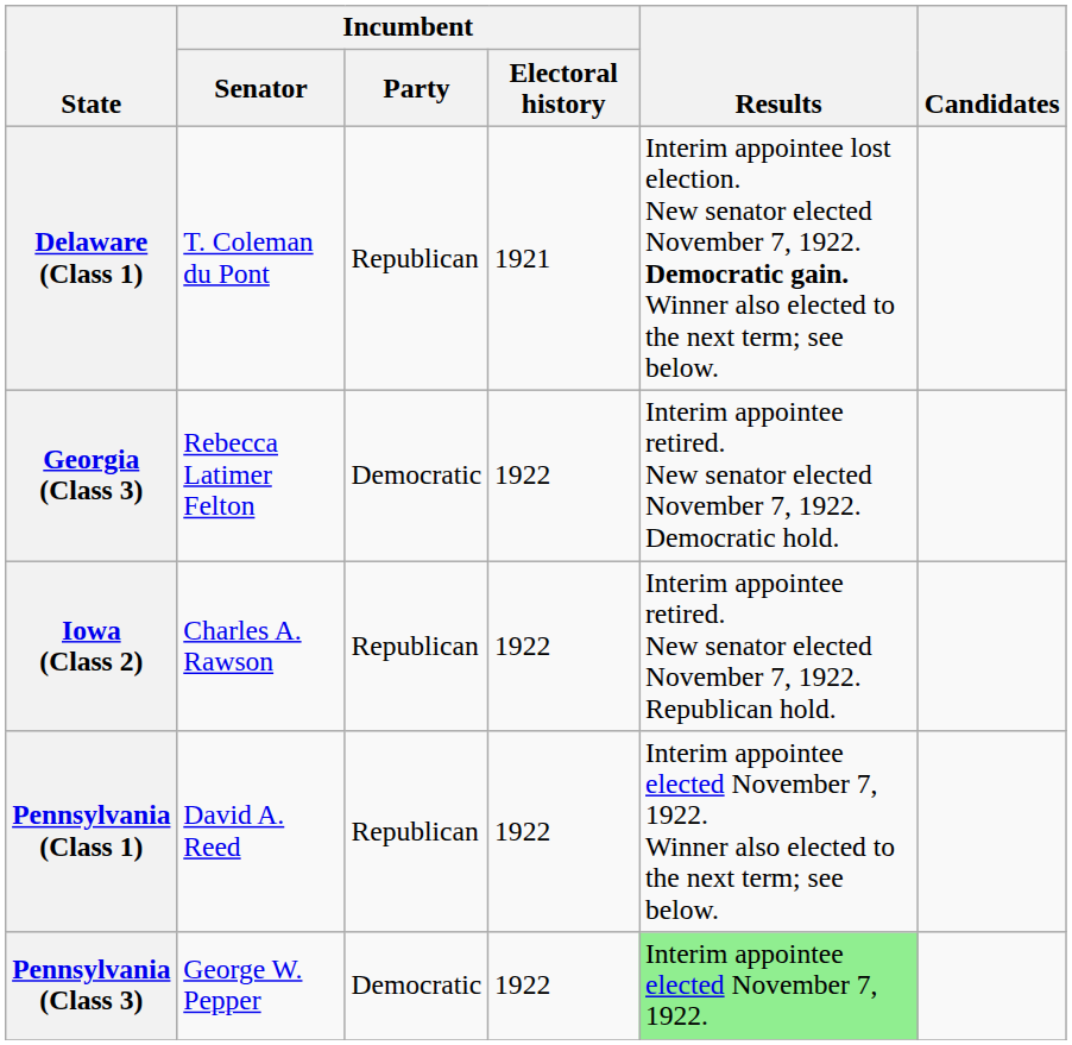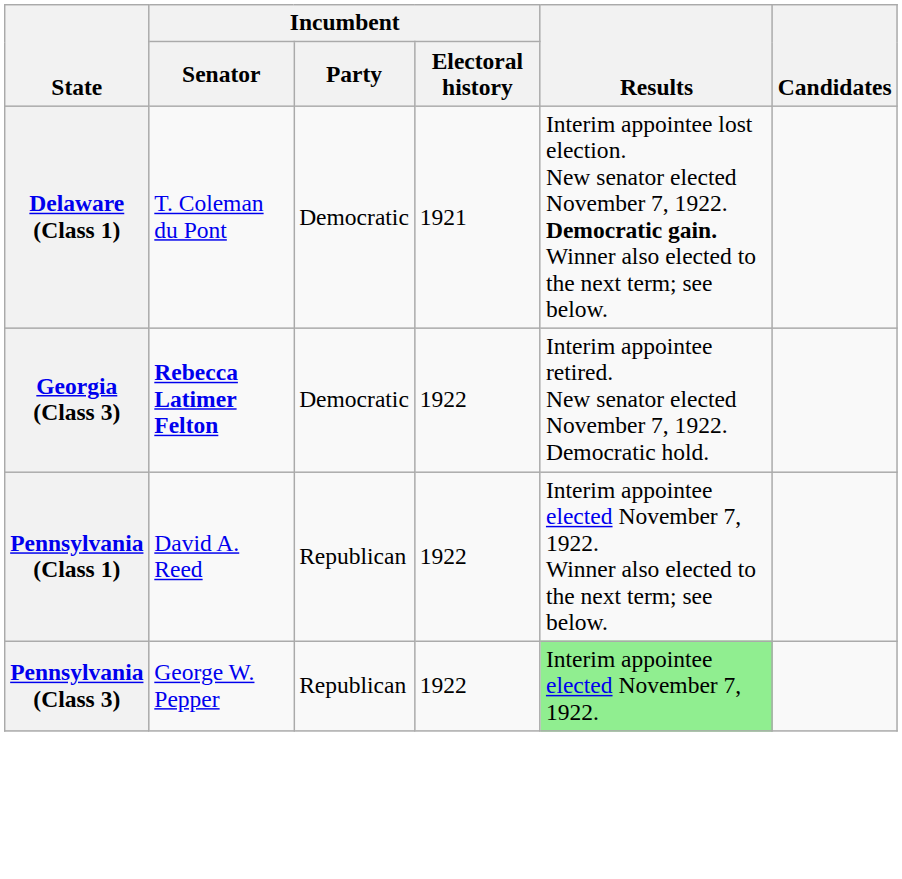Delaware (Class 1) | Incumbent / Party: Republican -> Democratic
Georgia (Class 3) | Incumbent / Senator: normal -> bold
- row: Iowa (Class 2) | Charles A. Rawson | Republican | 1922 | Interim appointee retired. New senator elected November 7, 1922. Republican hold.
Pennsylvania (Class 3) | Incumbent / Party: Democratic -> Republican
